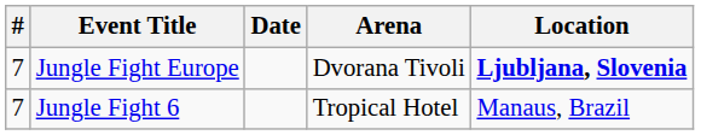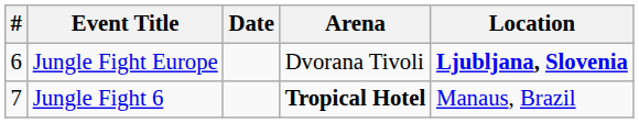Jungle Fight Europe | #: 7 -> 6
Jungle Fight 6 | Arena: normal -> bold
